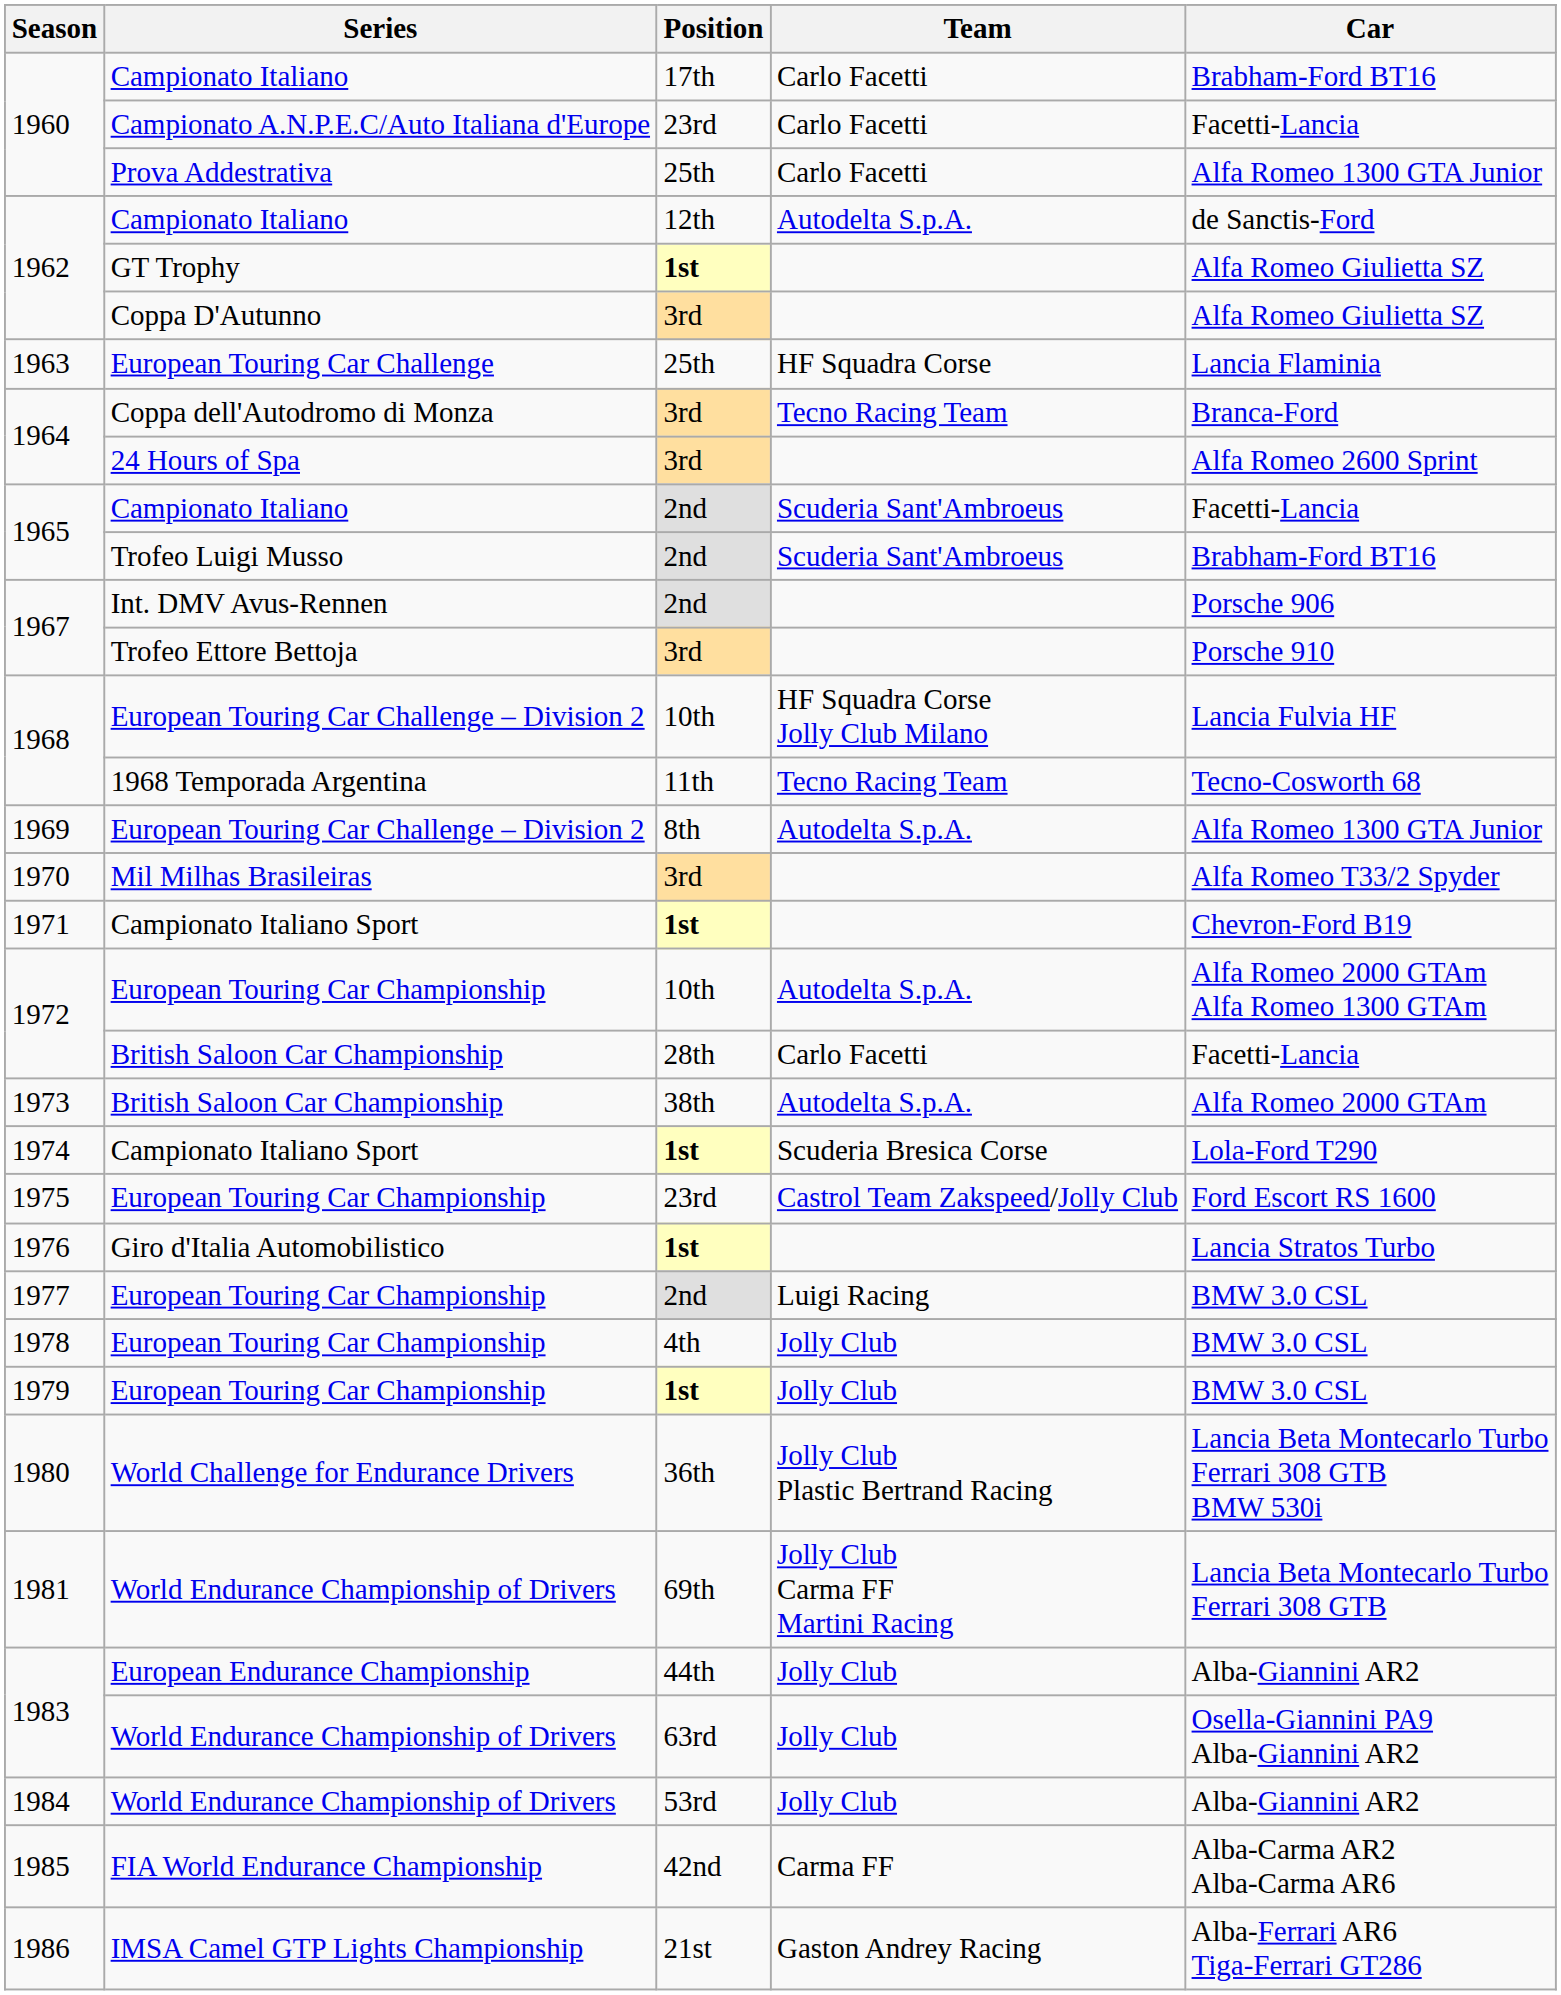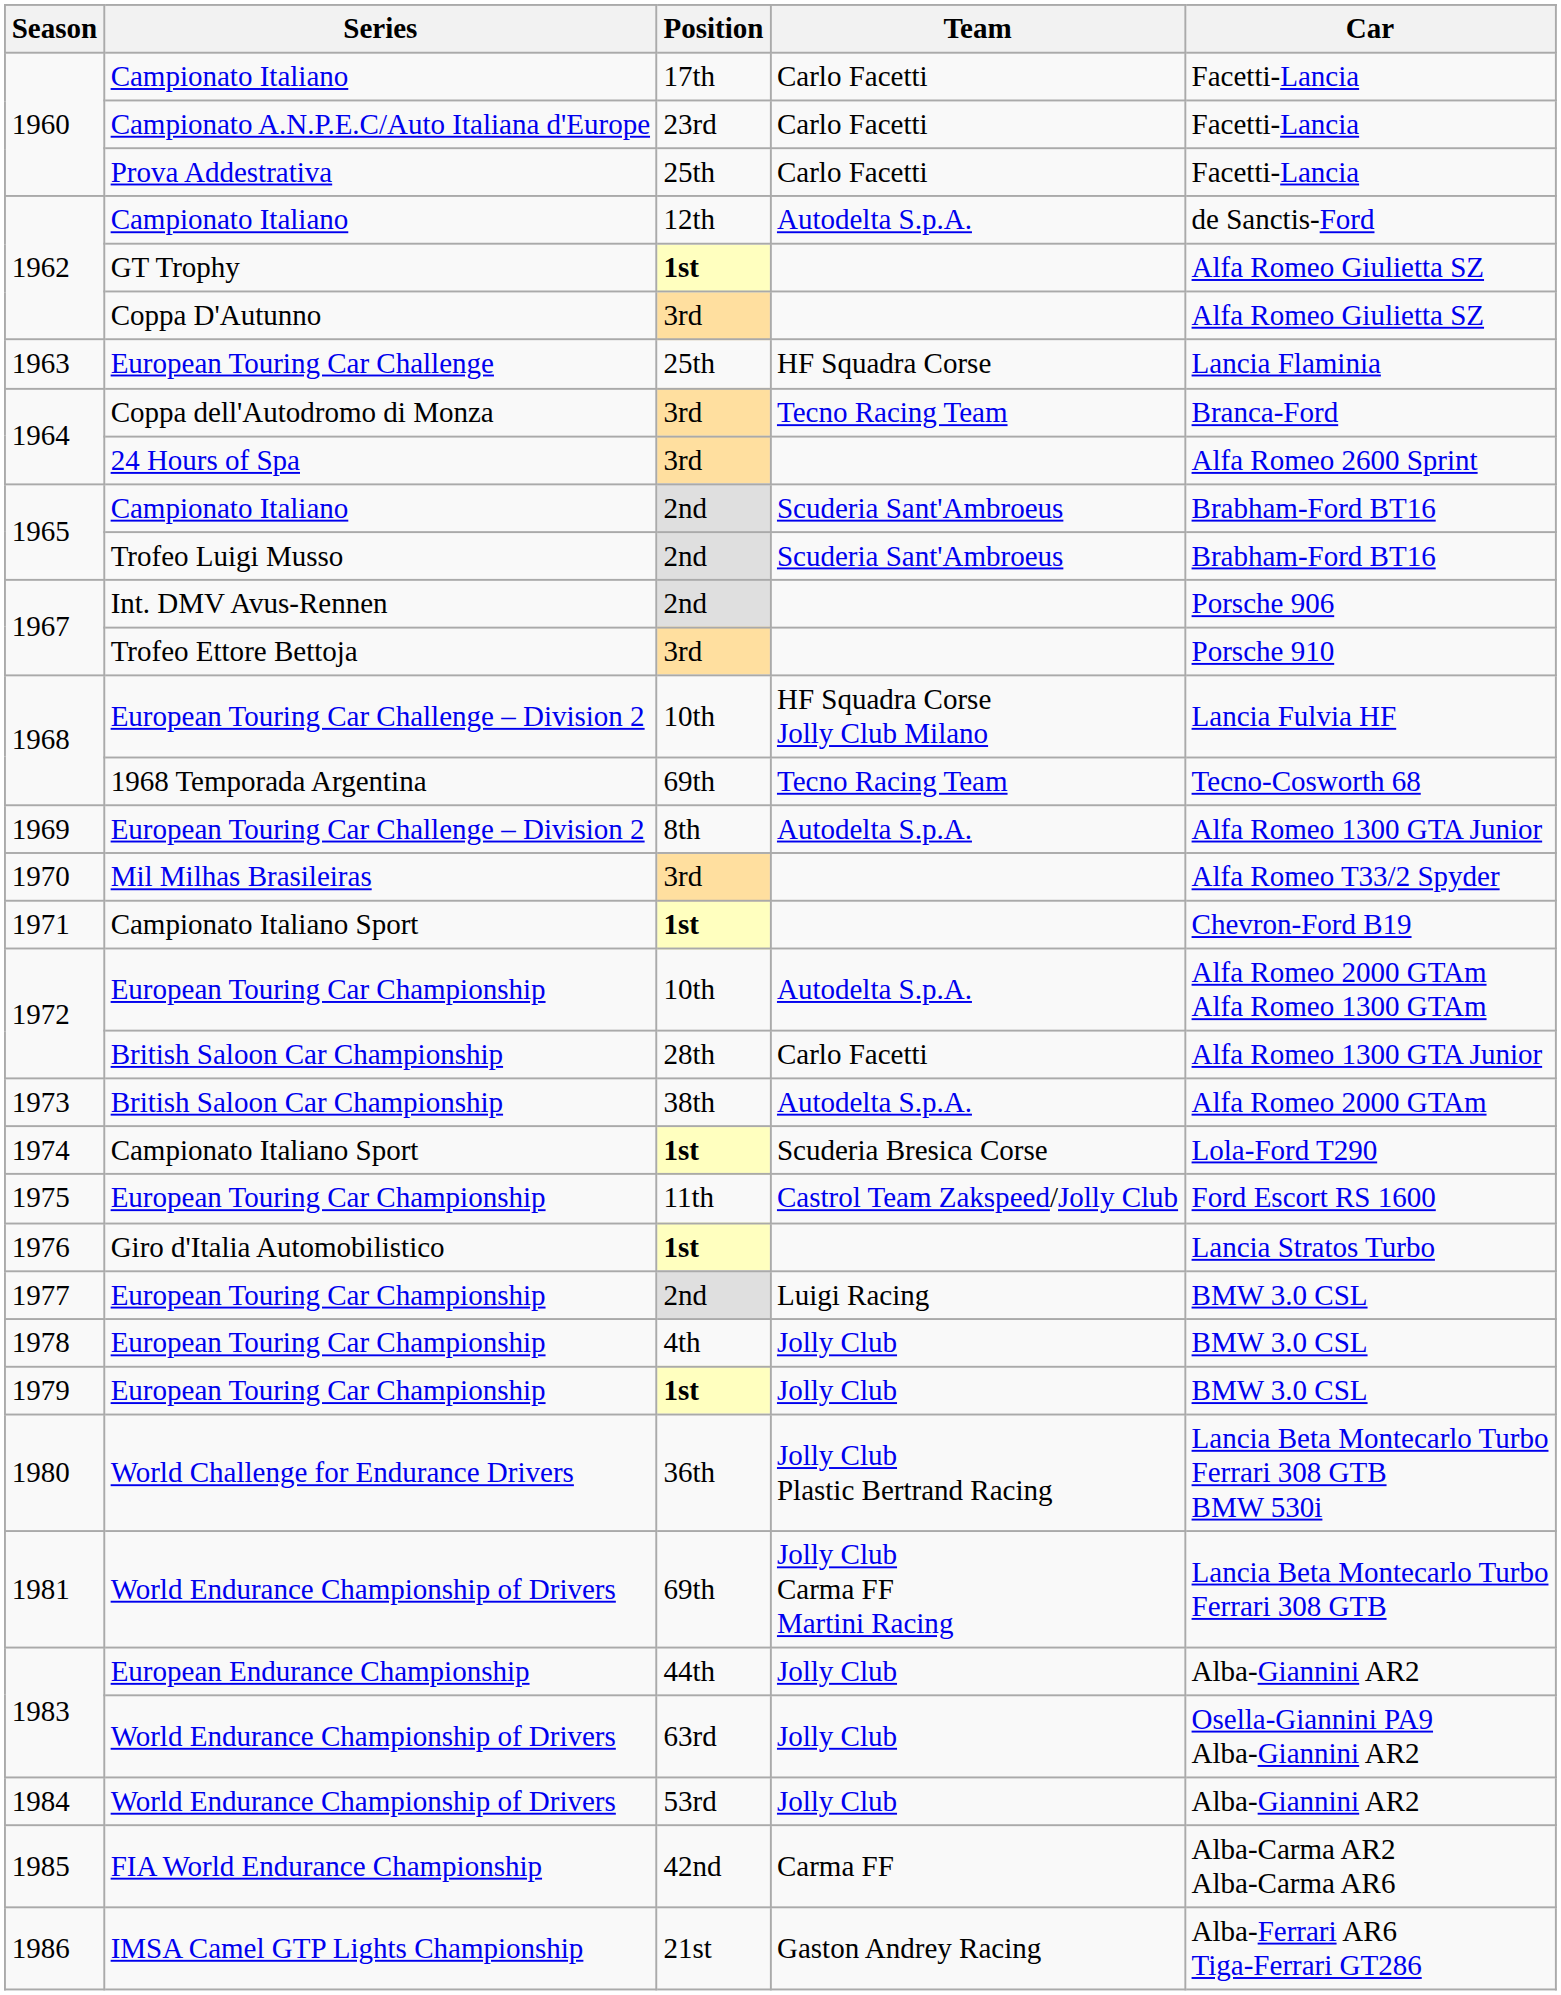1960 / Campionato Italiano | Car: Brabham-Ford BT16 -> Facetti-Lancia
1960 / Prova Addestrativa | Car: Alfa Romeo 1300 GTA Junior -> Facetti-Lancia
1965 / Campionato Italiano | Car: Facetti-Lancia -> Brabham-Ford BT16
1968 / 1968 Temporada Argentina | Position: 11th -> 69th
1972 / British Saloon Car Championship | Car: Facetti-Lancia -> Alfa Romeo 1300 GTA Junior
1975 | Position: 23rd -> 11th
